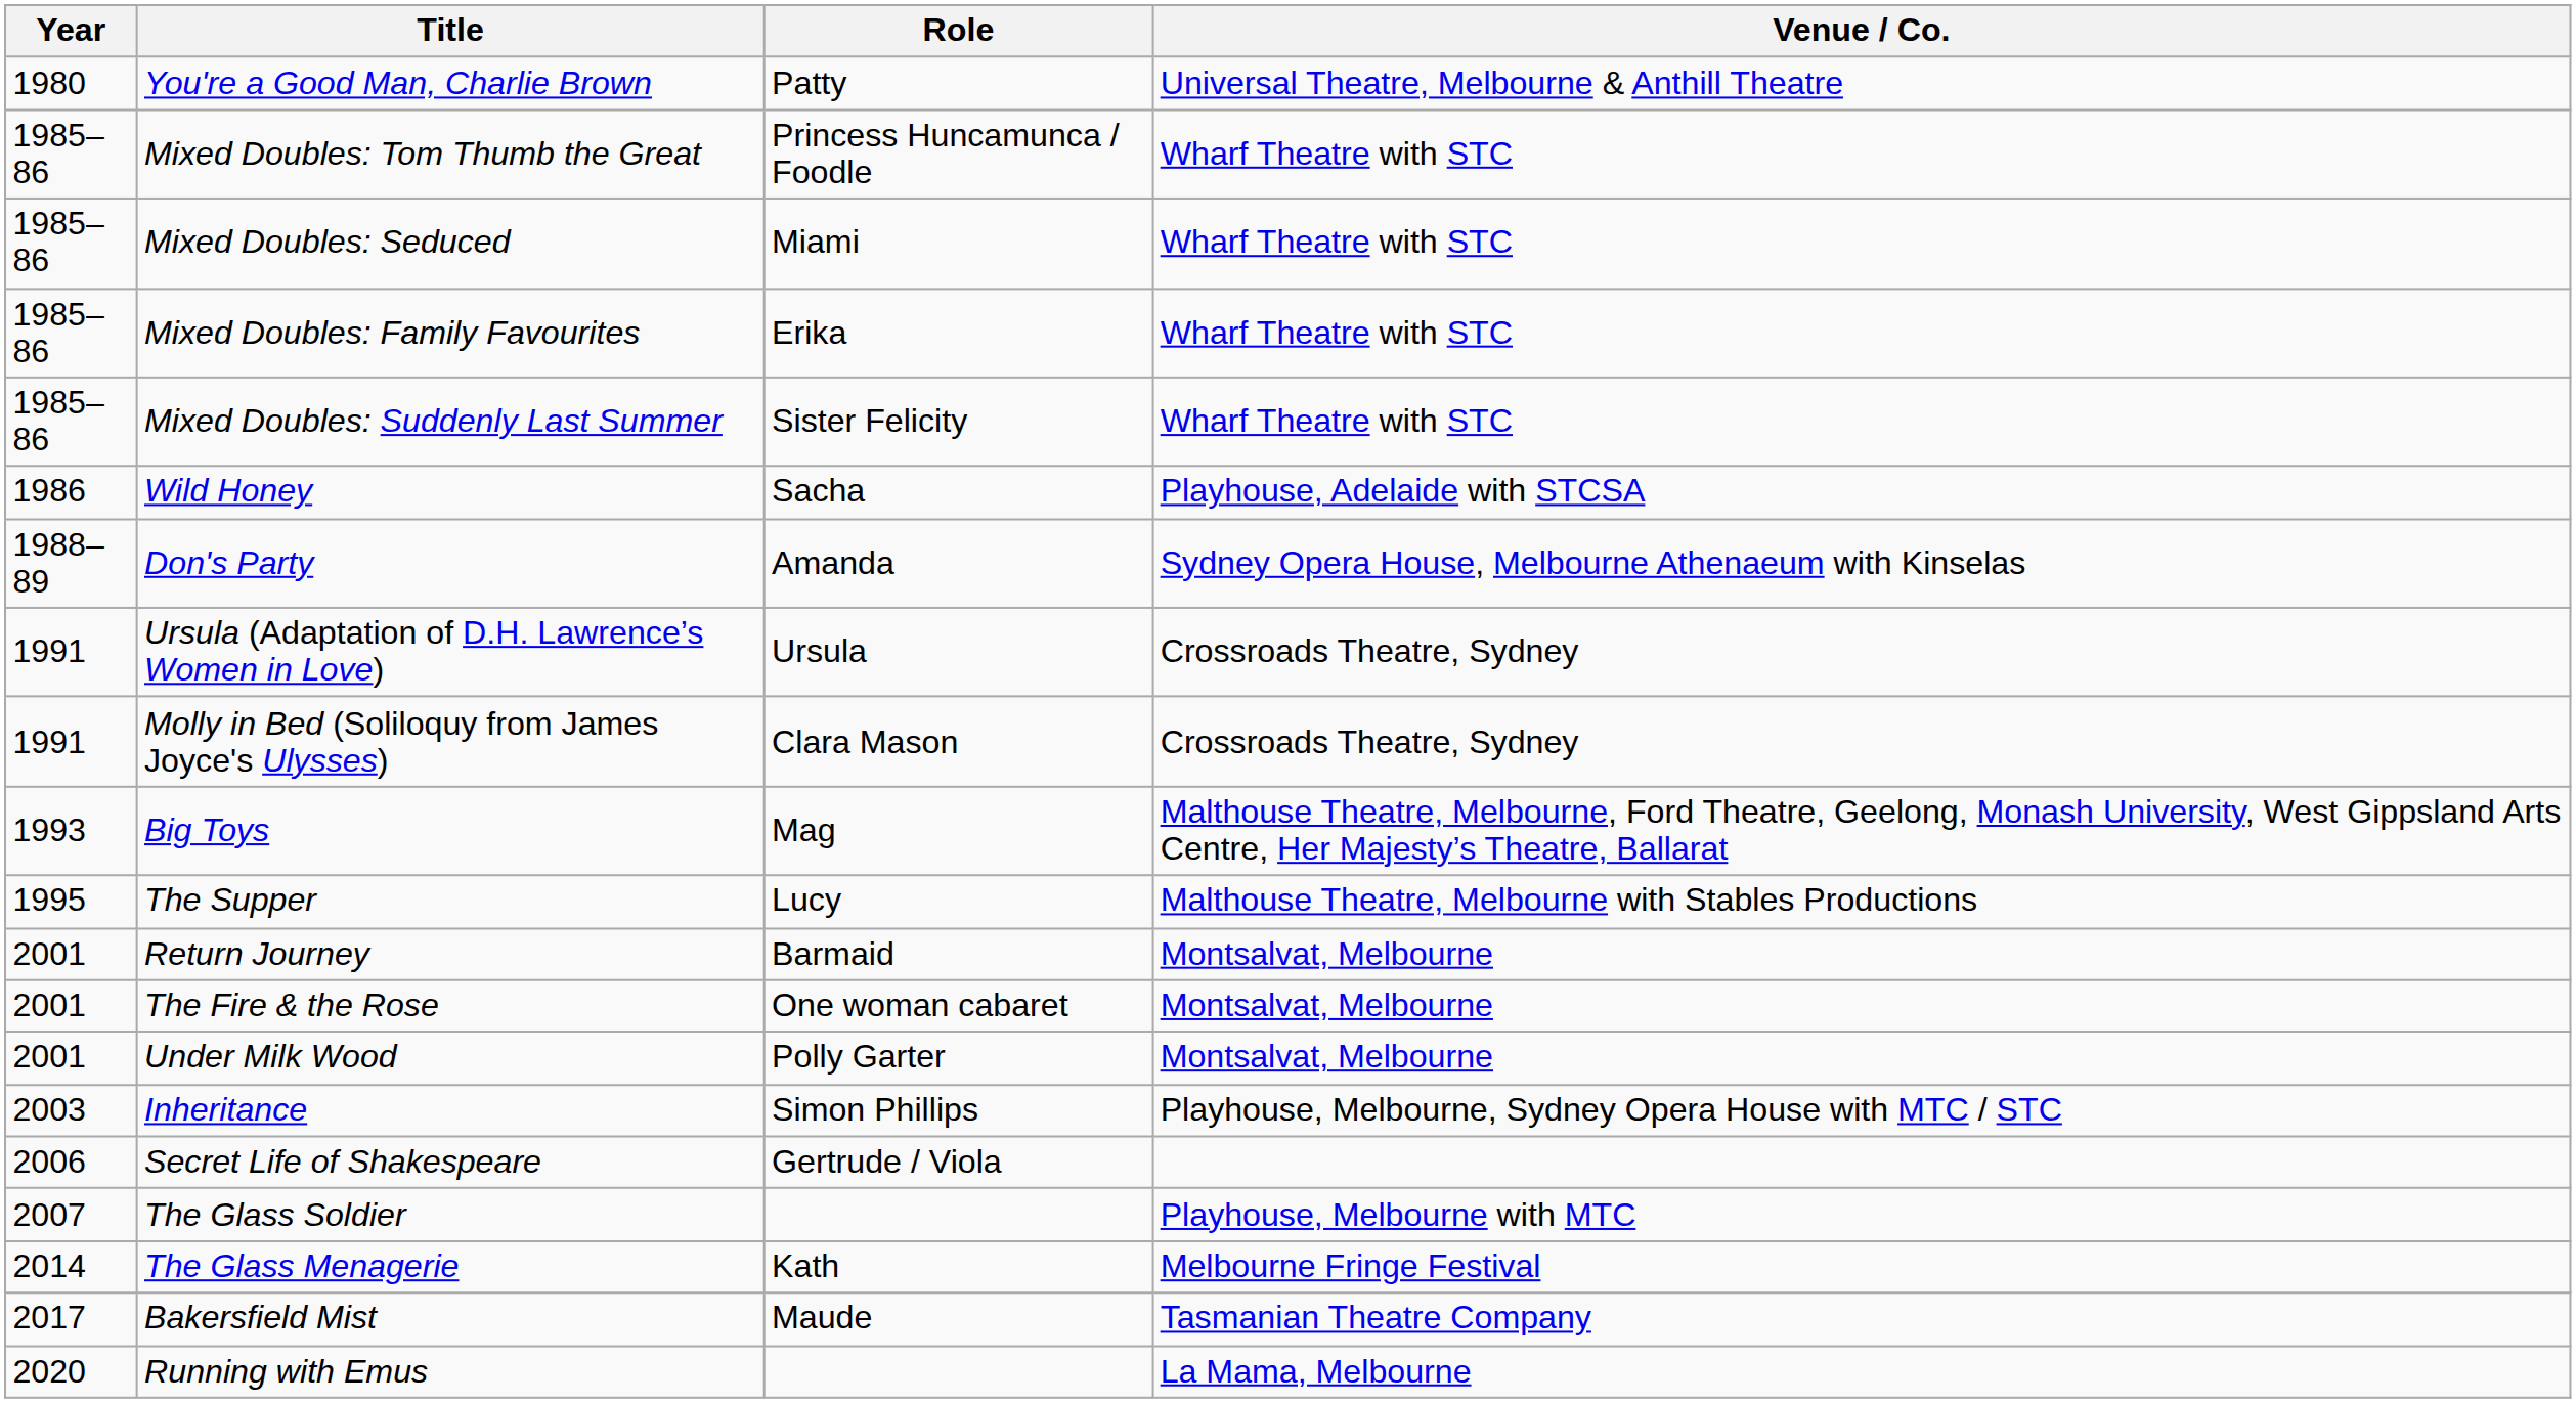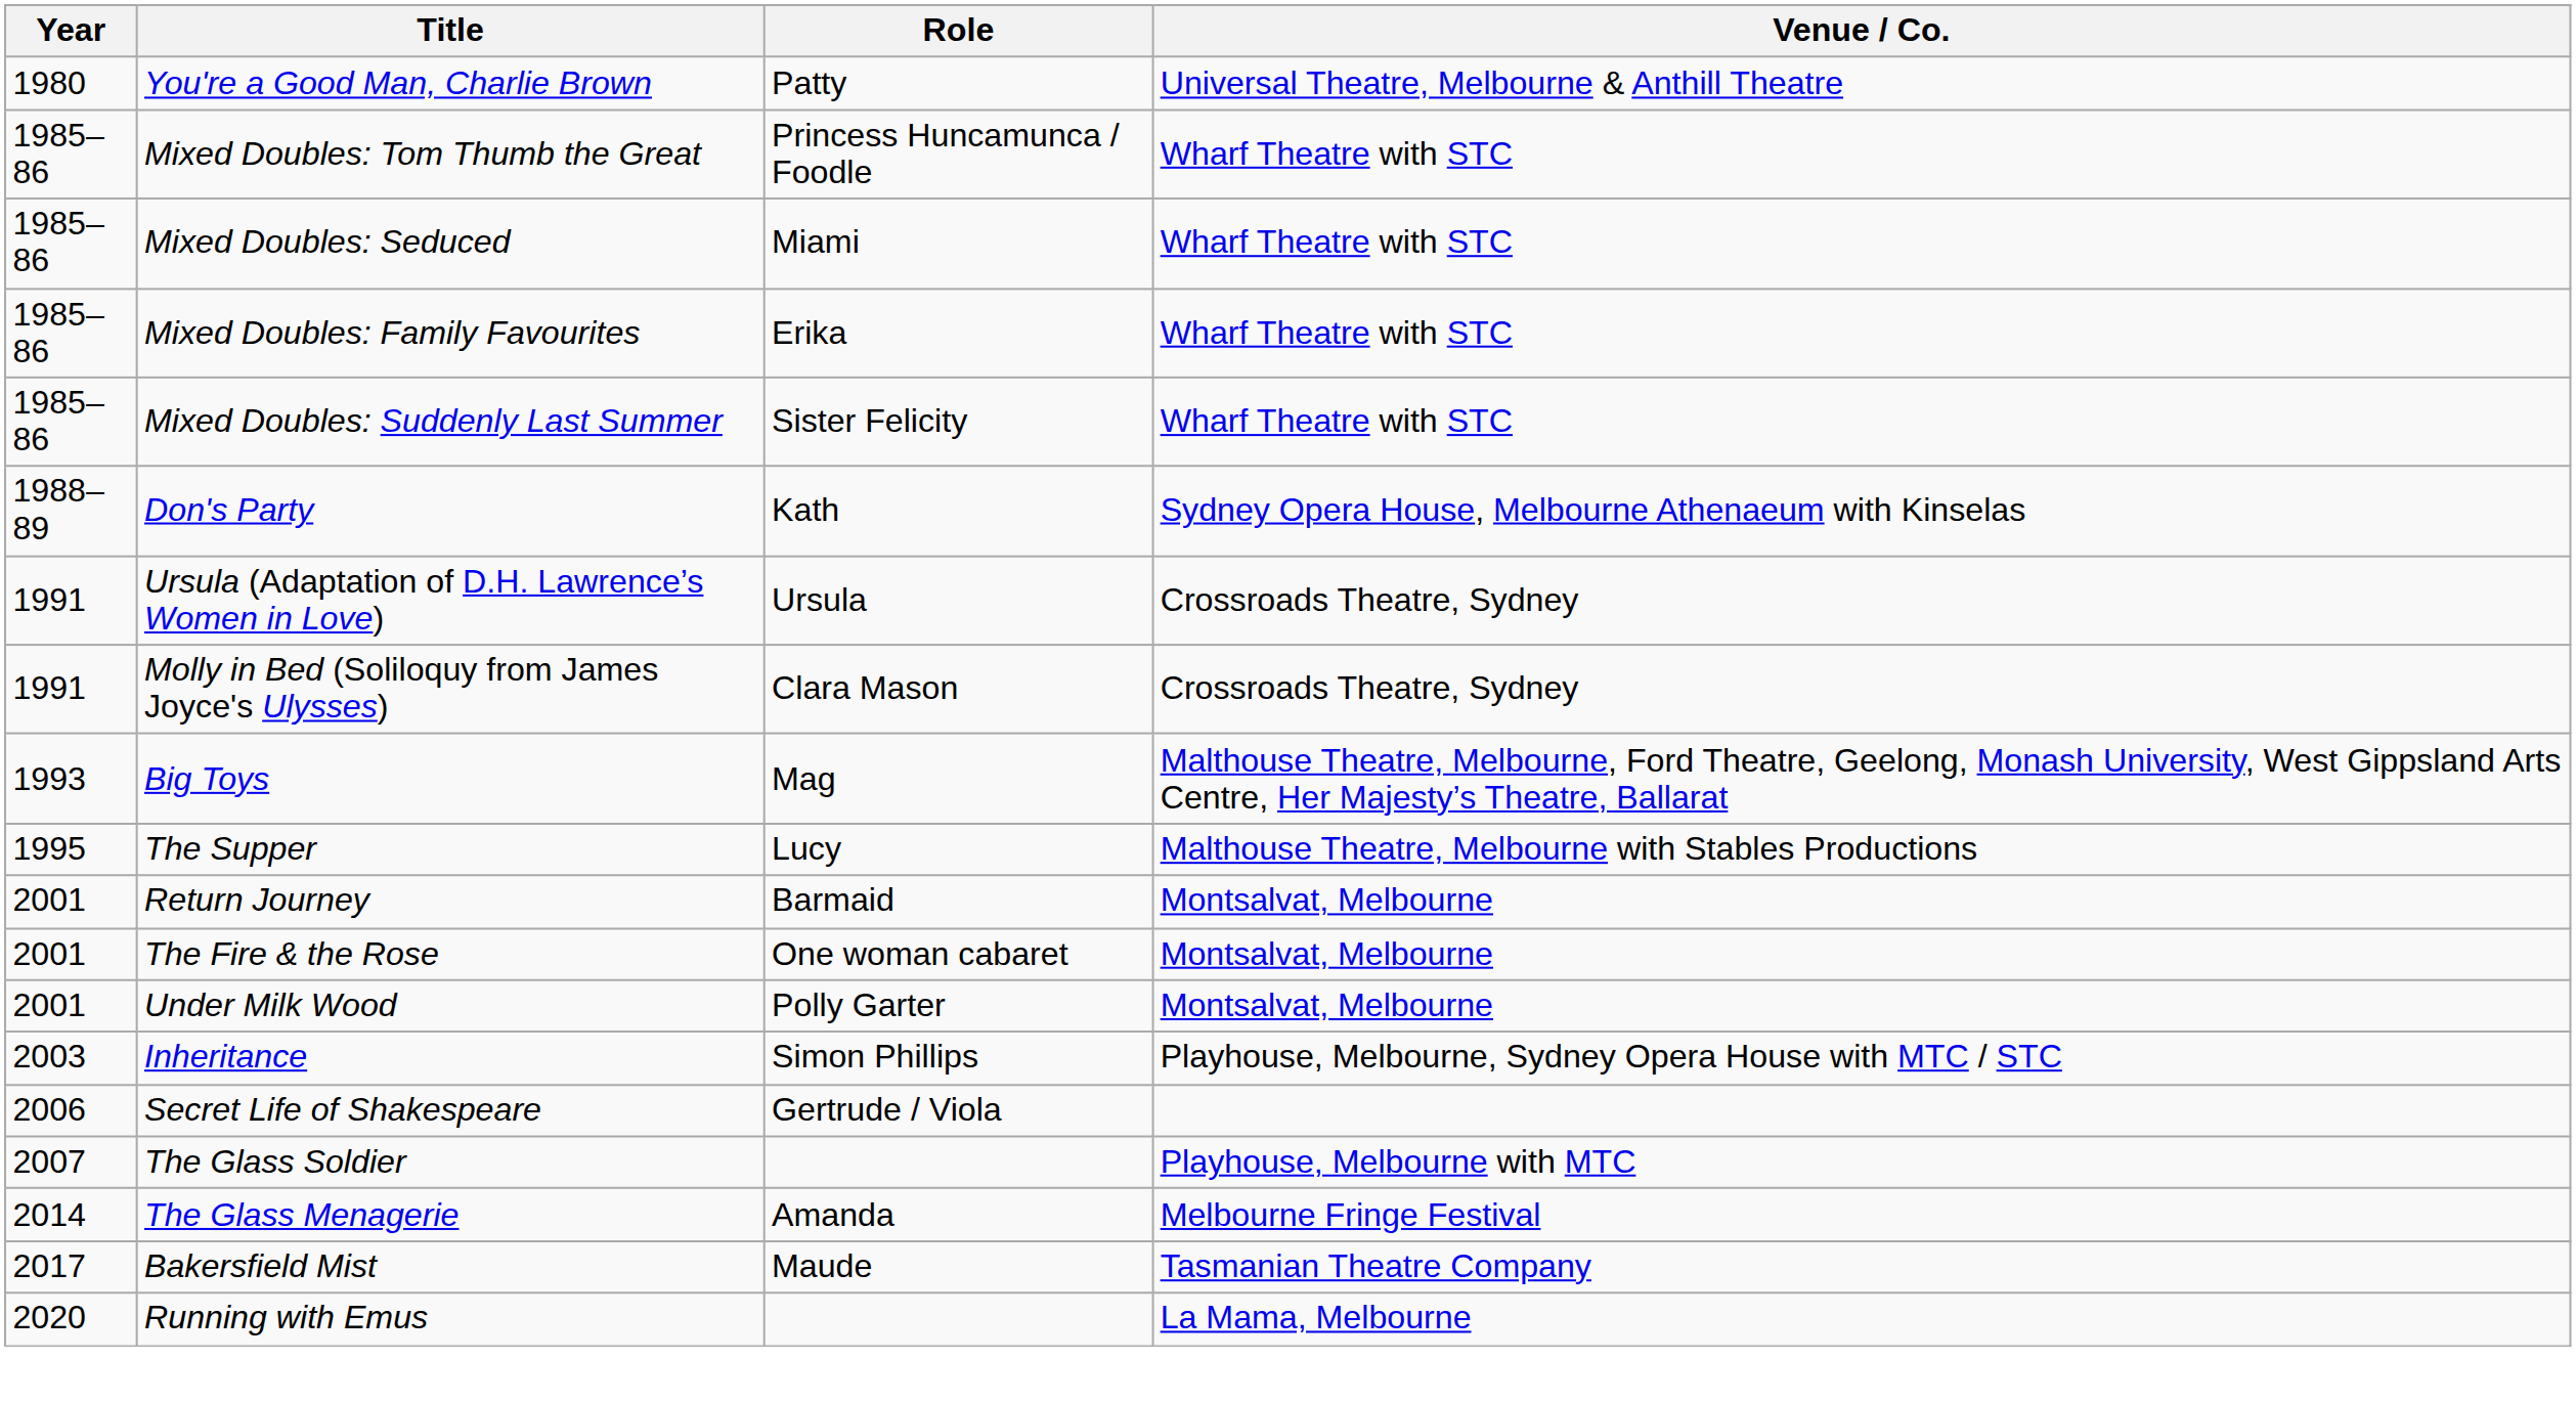- row: 1986 | Wild Honey | Sacha | Playhouse, Adelaide with STCSA
Don's Party | Role: Amanda -> Kath
The Glass Menagerie | Role: Kath -> Amanda
